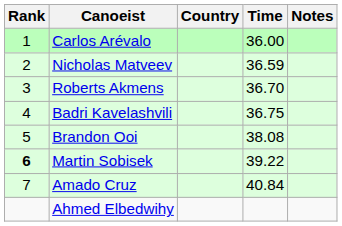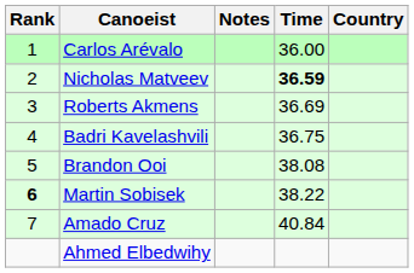columns swapped: Country <-> Notes
Nicholas Matveev | Time: normal -> bold
Roberts Akmens | Time: 36.70 -> 36.69
Martin Sobisek | Time: 39.22 -> 38.22
